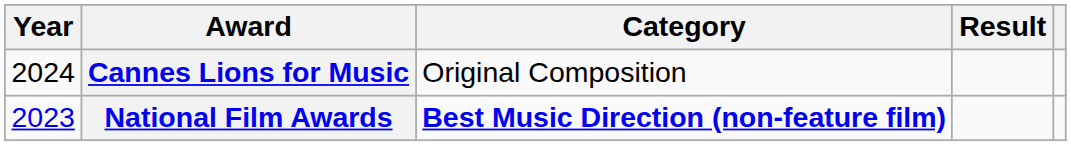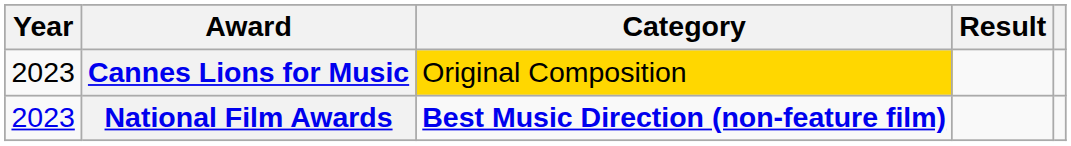Cannes Lions for Music | Year: 2024 -> 2023
Cannes Lions for Music | Category: no background -> gold background
